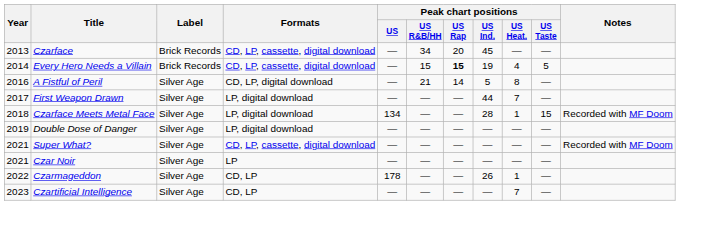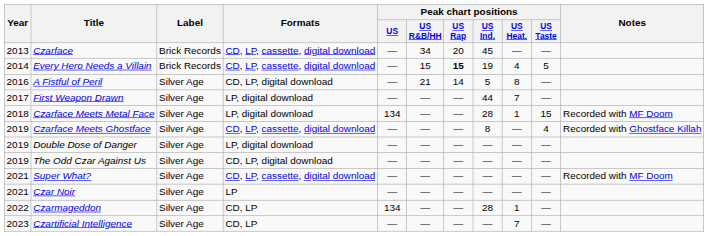+ row: 2019 | Czarface Meets Ghostface | Silver Age | CD, LP, cassette, digital download | — | — | — | 8 | — | 4 | Recorded with Ghostface Killah
+ row: 2019 | The Odd Czar Against Us | Silver Age | CD, LP, digital download | — | — | — | — | — | —
Czarmageddon | Peak chart positions / US: 178 -> 134
Czarmageddon | Peak chart positions / US Ind.: 26 -> 28
